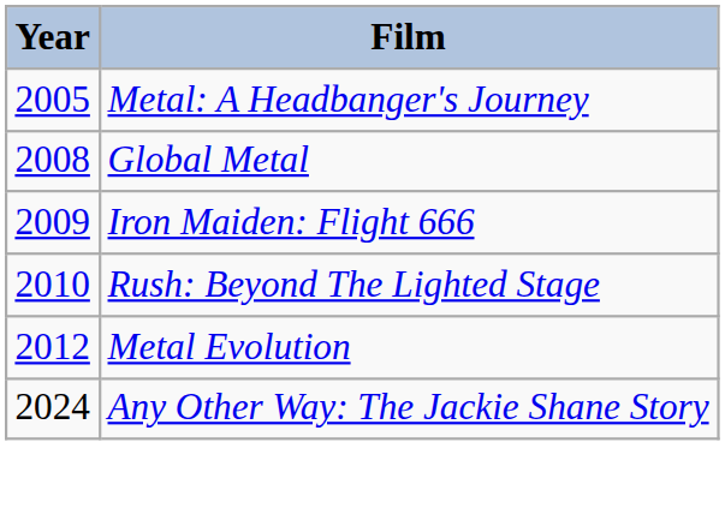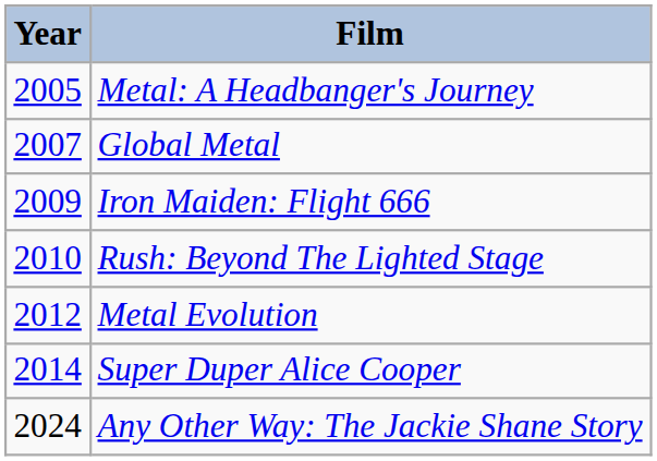Global Metal | Year: 2008 -> 2007
+ row: 2014 | Super Duper Alice Cooper
